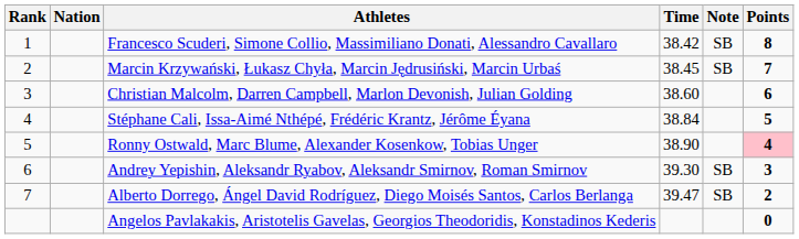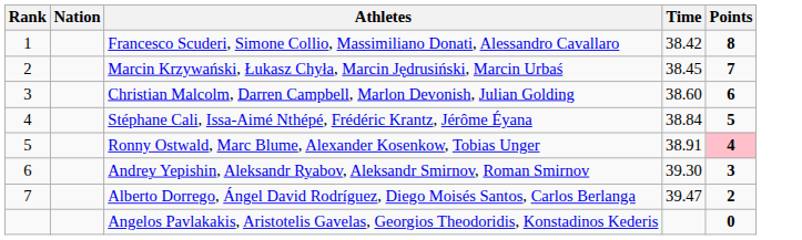- column: Note | SB | SB | SB | SB
Ronny Ostwald, Marc Blume, Alexander Kosenkow, Tobias Unger | Time: 38.90 -> 38.91
